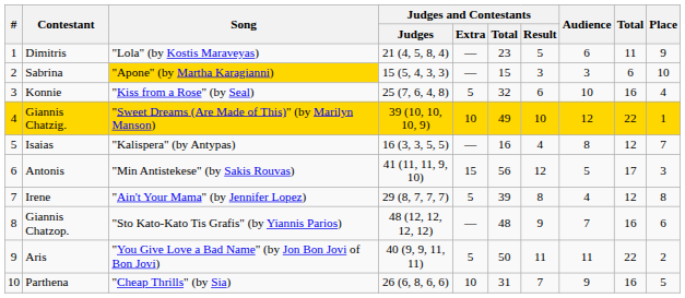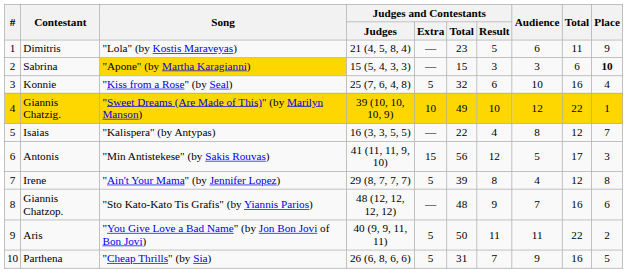Sabrina | Place: normal -> bold
Isaias | Judges and Contestants / Total: 16 -> 22
Parthena | Judges and Contestants / Extra: 10 -> 5
